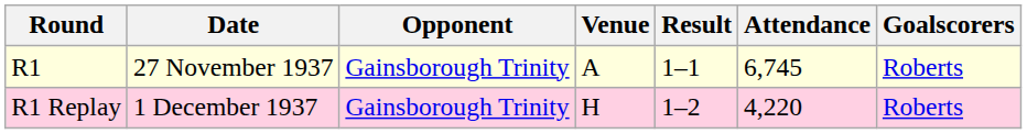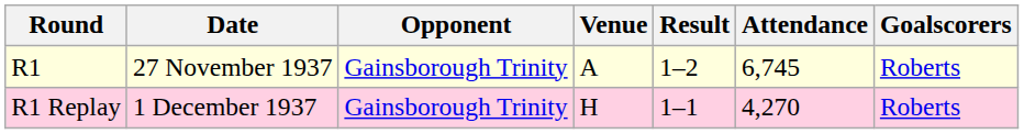R1 | Result: 1–1 -> 1–2
R1 Replay | Result: 1–2 -> 1–1
R1 Replay | Attendance: 4,220 -> 4,270
